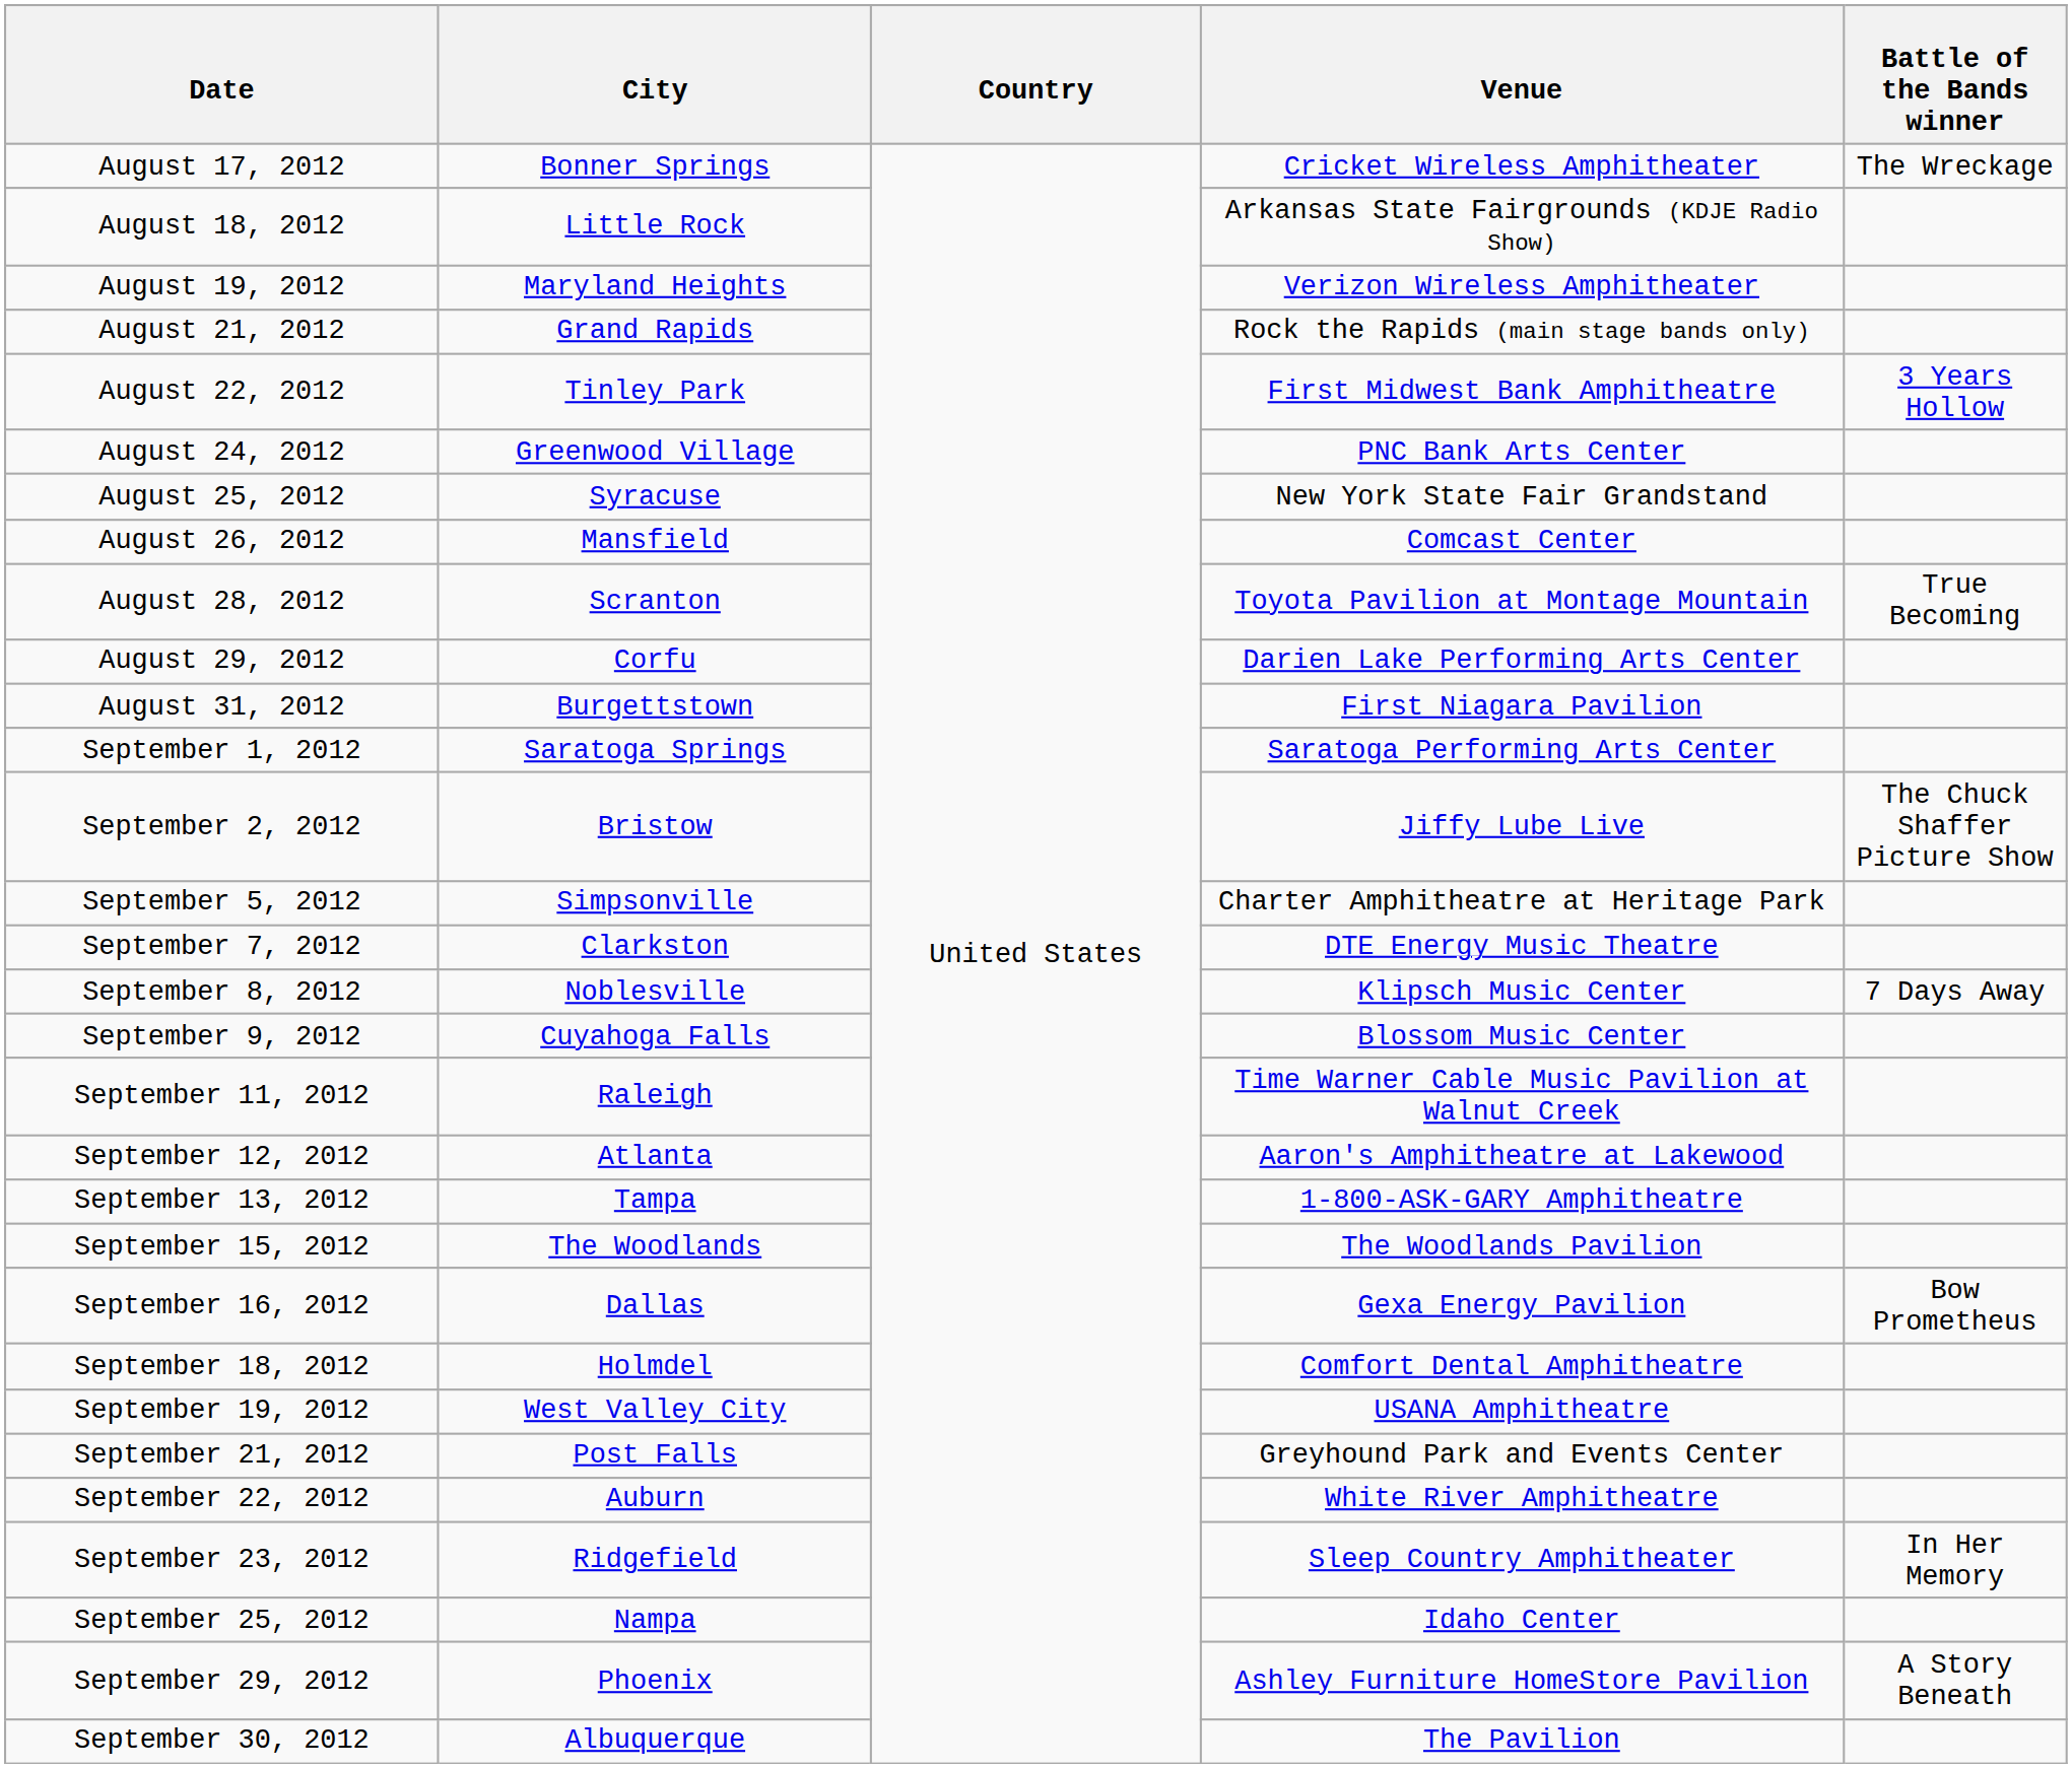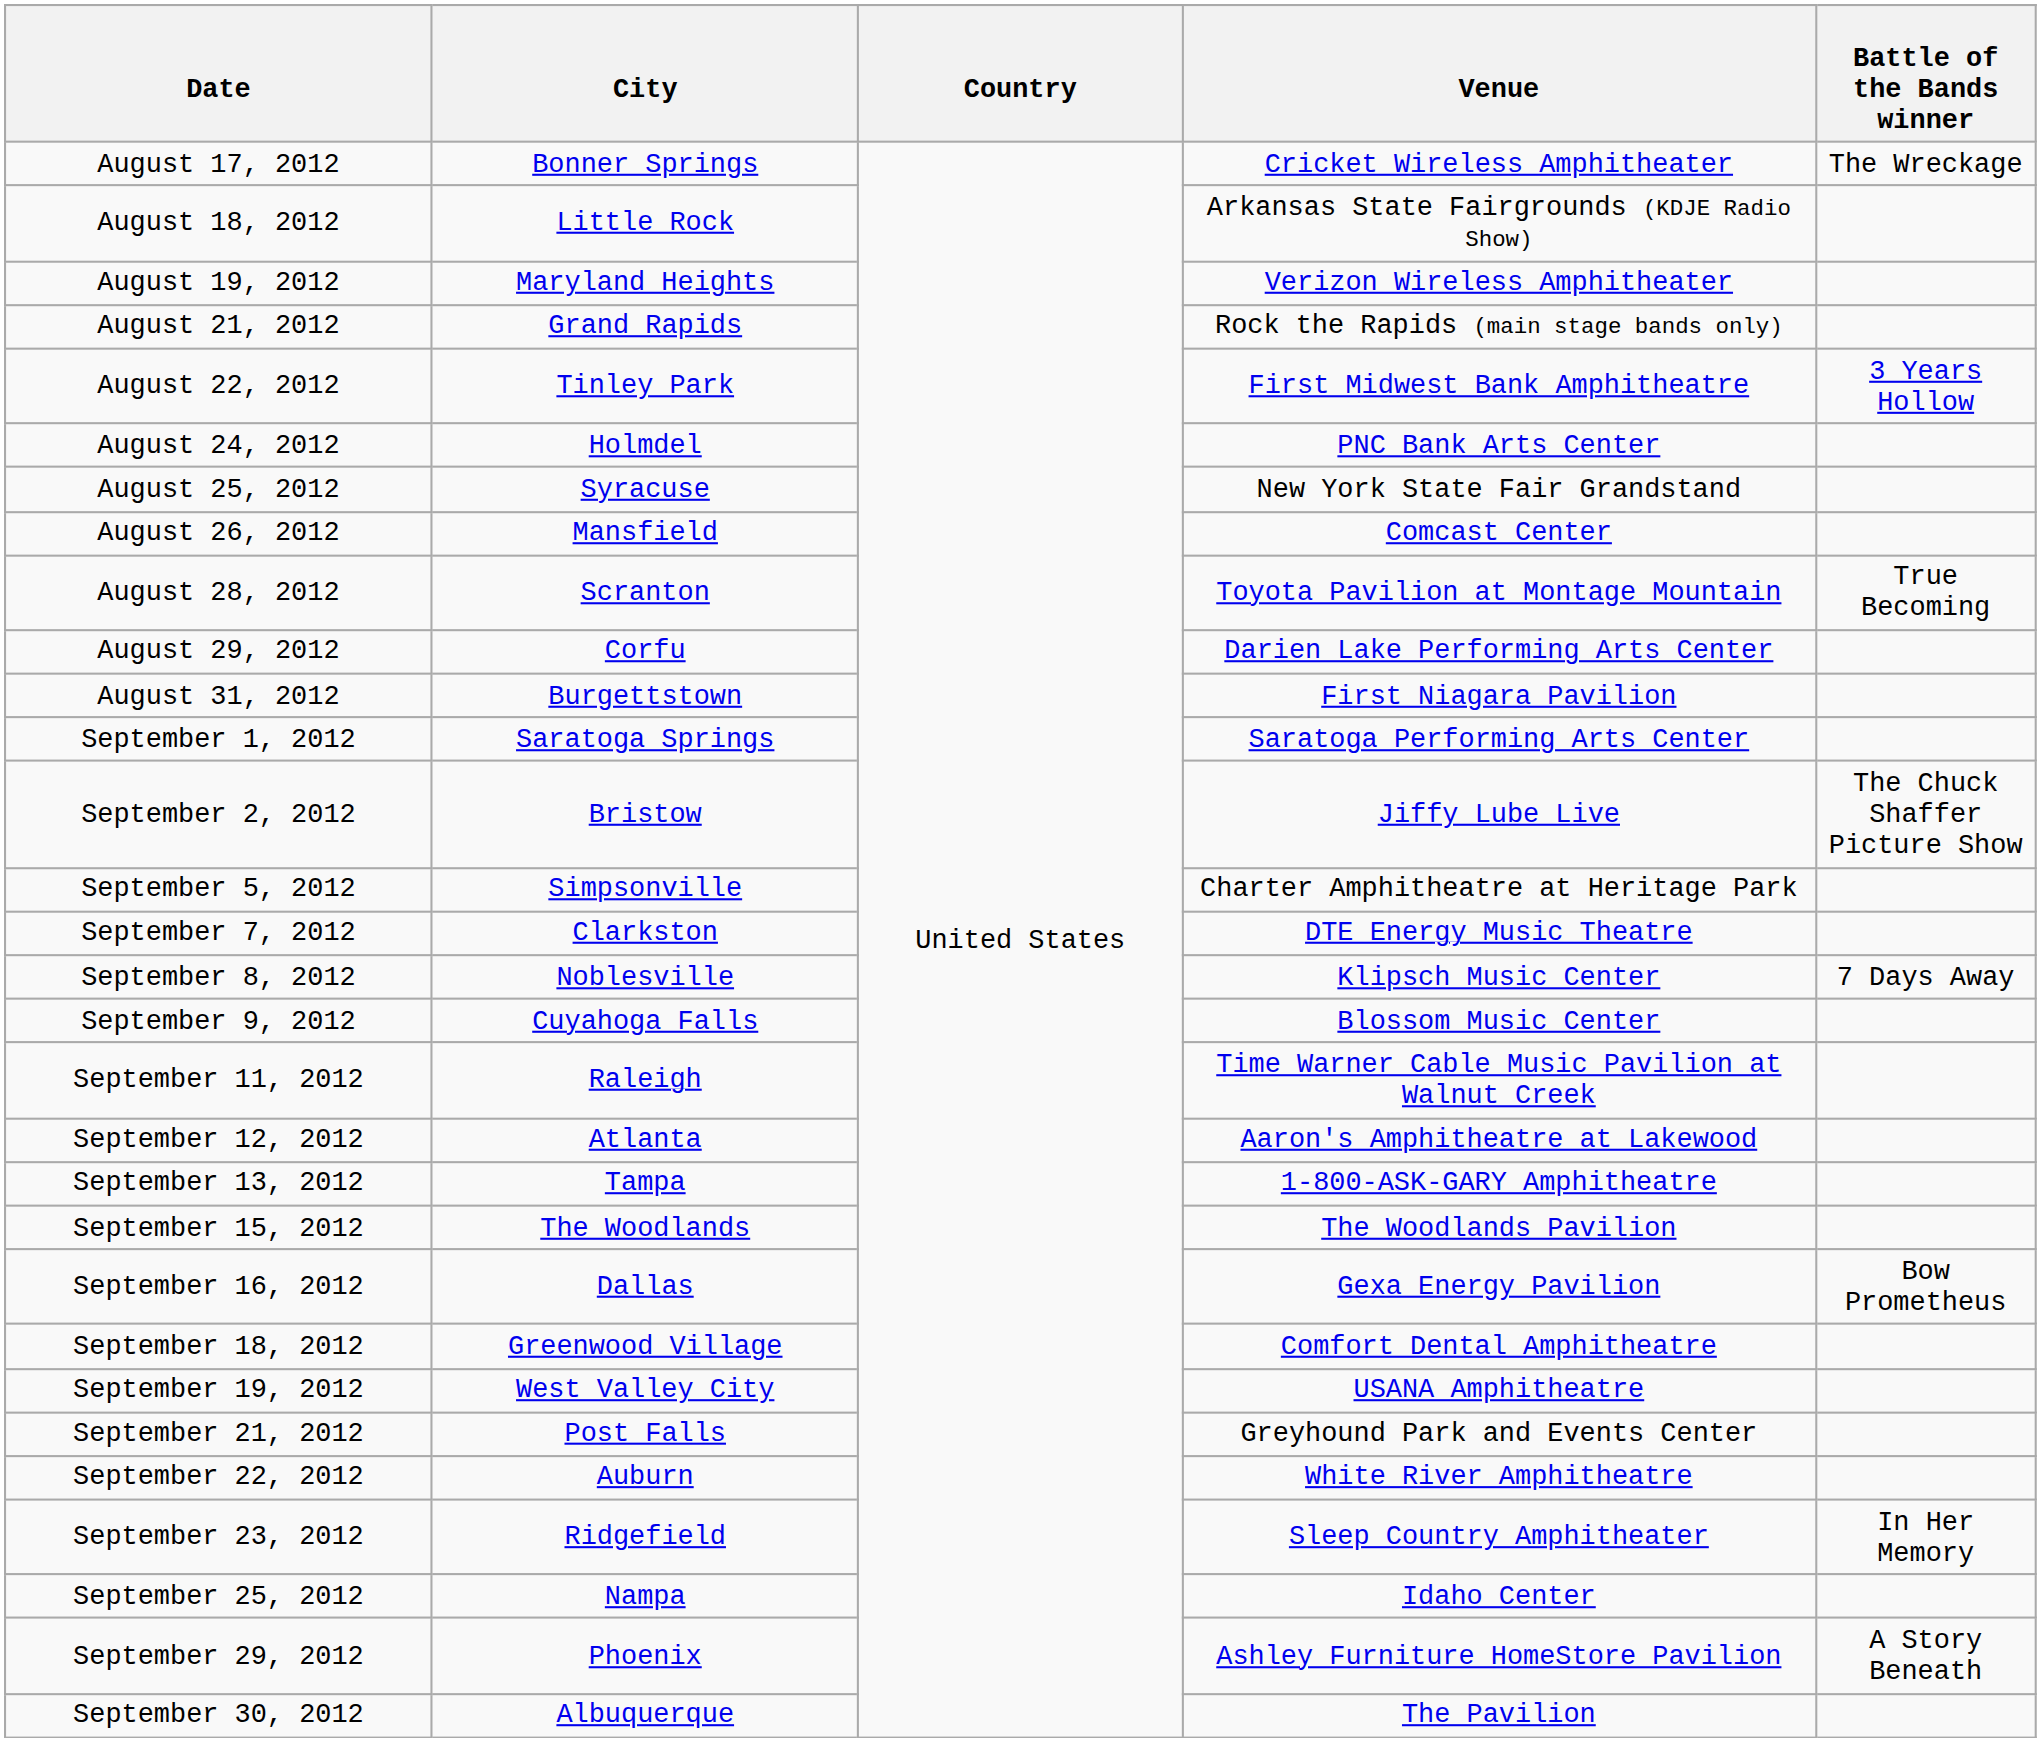August 24, 2012 | City: Greenwood Village -> Holmdel
September 18, 2012 | City: Holmdel -> Greenwood Village
